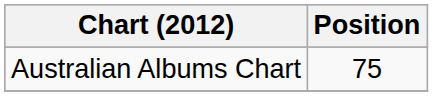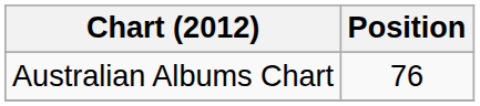Australian Albums Chart | Position: 75 -> 76
